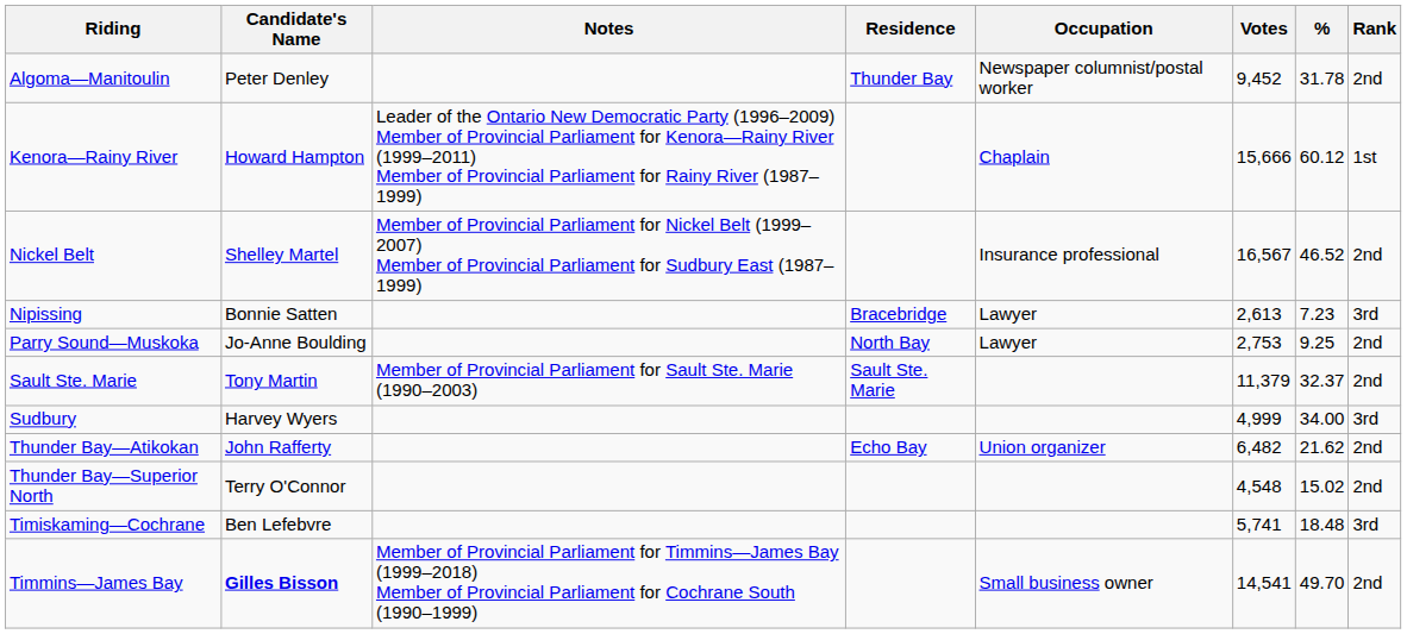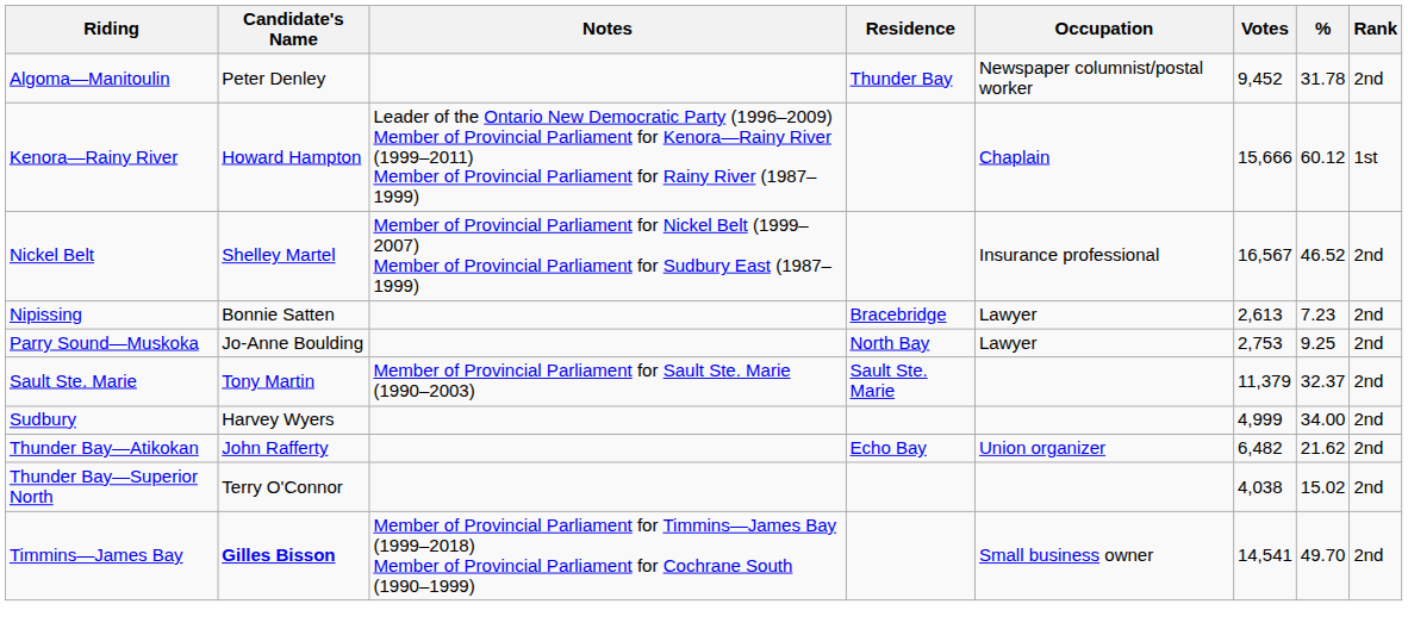Nipissing | Rank: 3rd -> 2nd
Sudbury | Rank: 3rd -> 2nd
Thunder Bay—Superior North | Votes: 4,548 -> 4,038
- row: Timiskaming—Cochrane | Ben Lefebvre | 5,741 | 18.48 | 3rd
